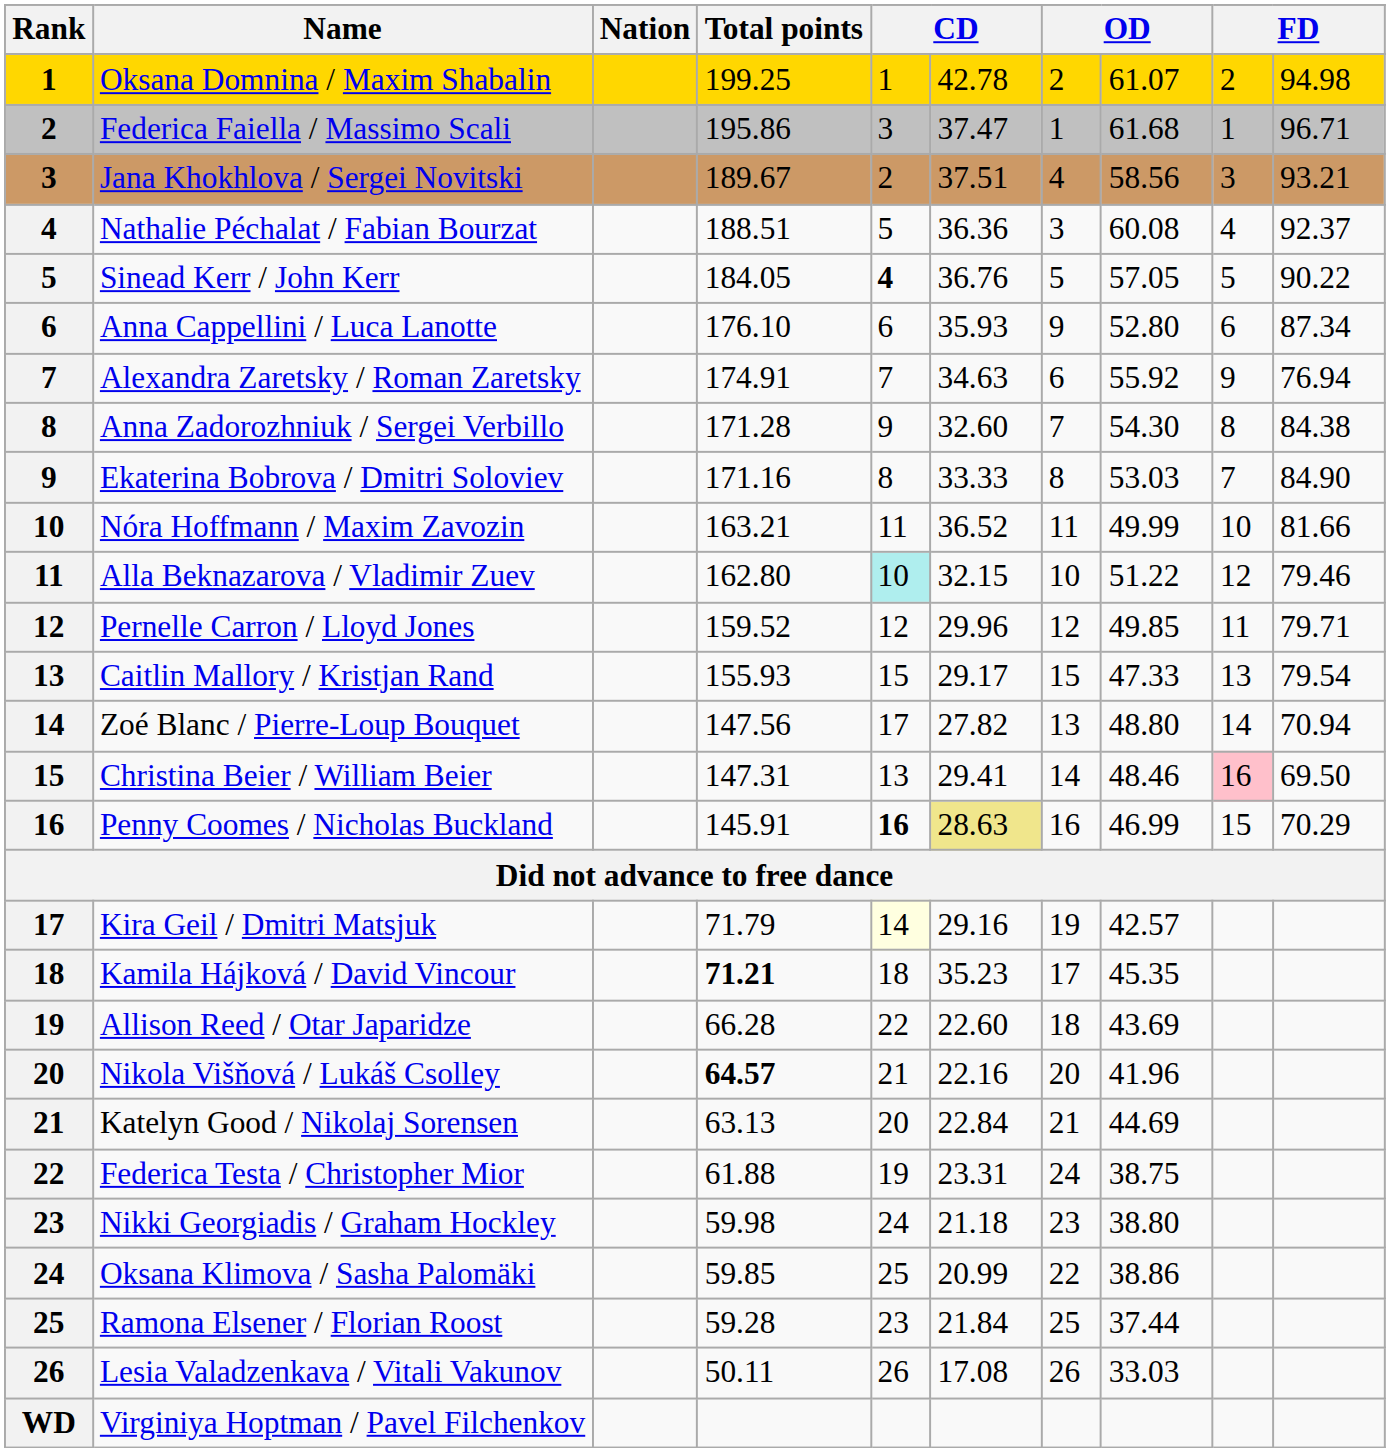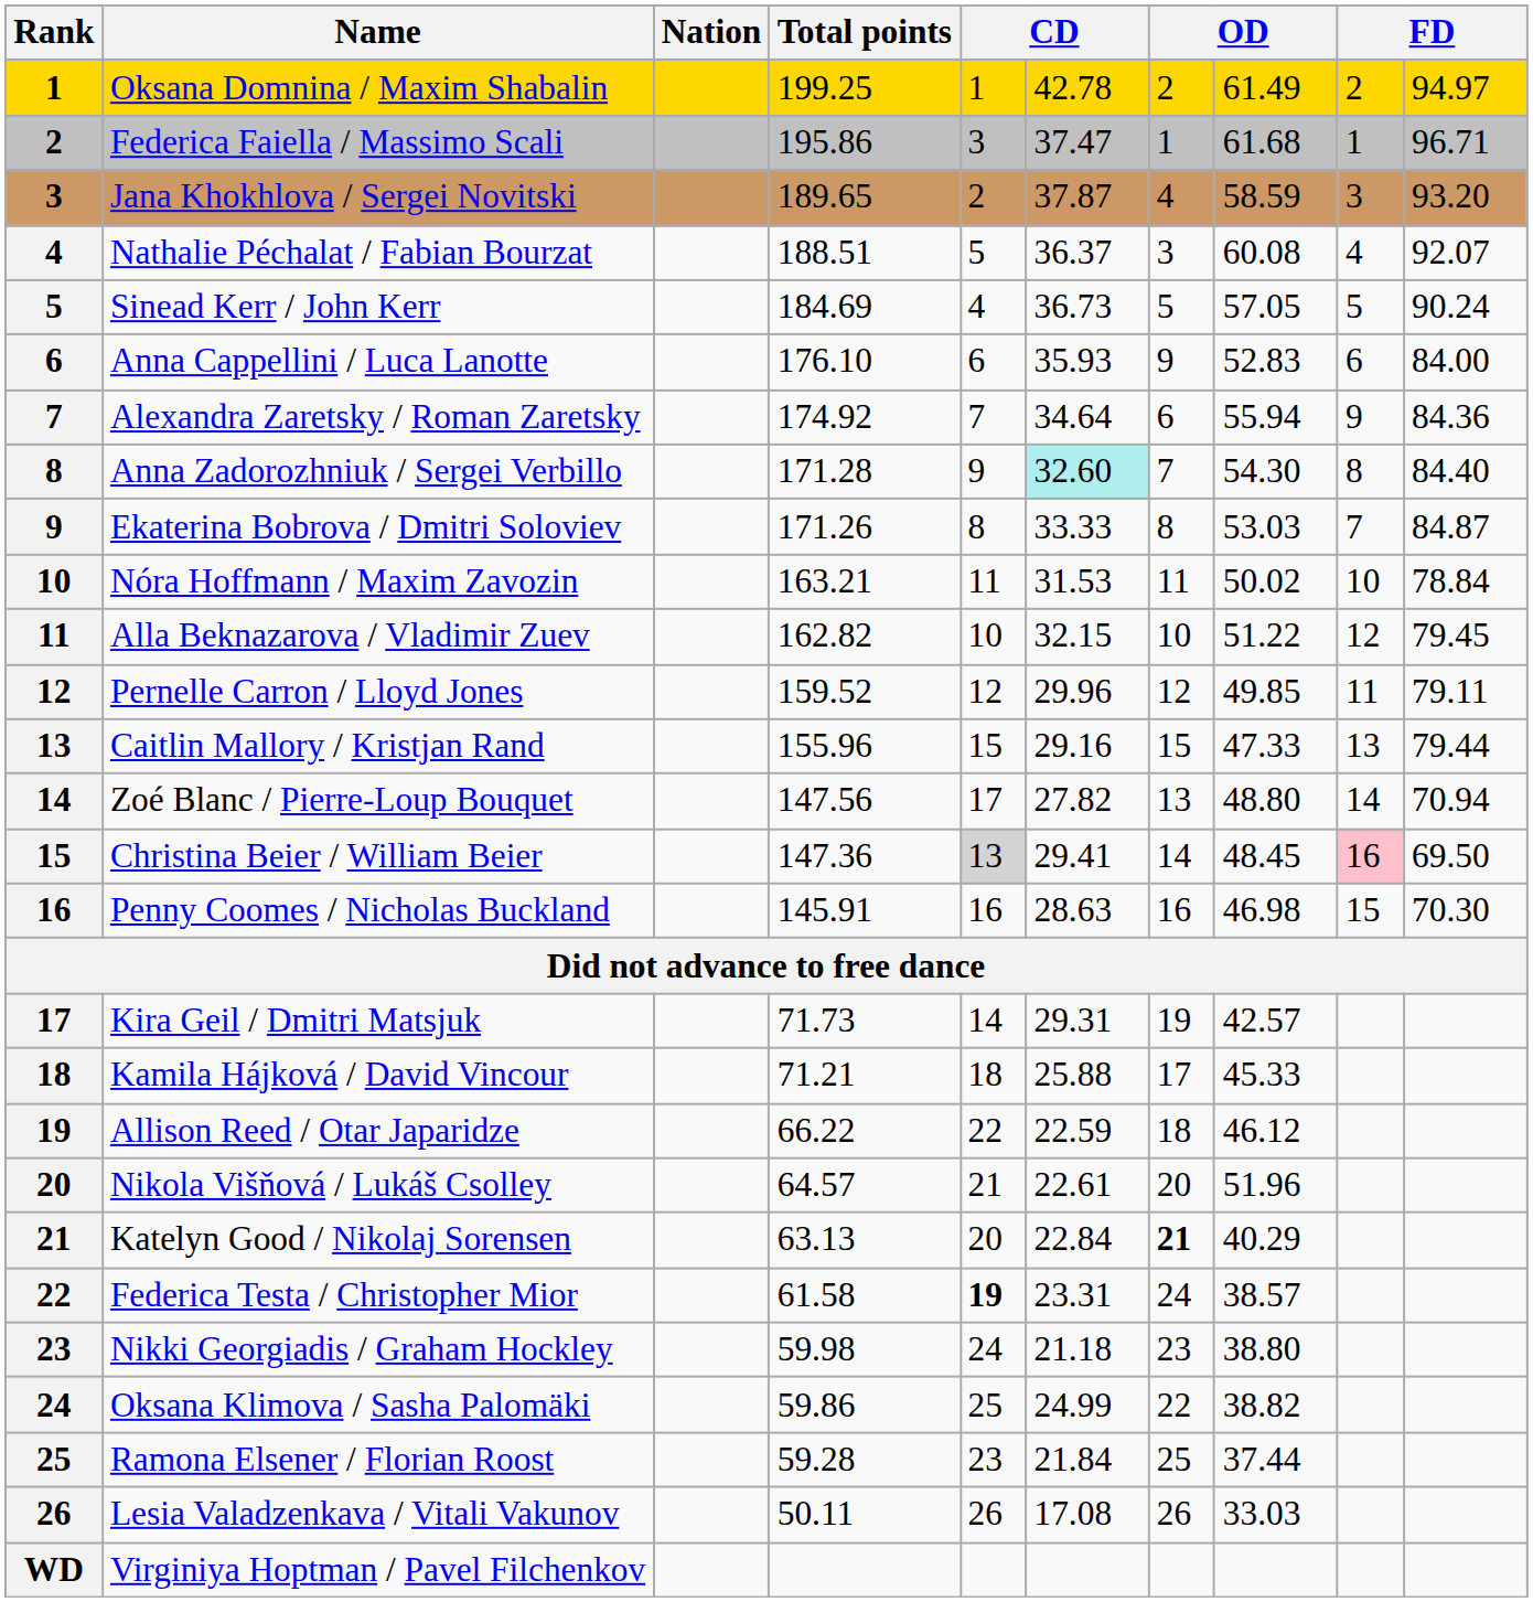Oksana Domnina / Maxim Shabalin | column 8: 61.07 -> 61.49
Oksana Domnina / Maxim Shabalin | column 10: 94.98 -> 94.97
Jana Khokhlova / Sergei Novitski | Total points: 189.67 -> 189.65
Jana Khokhlova / Sergei Novitski | column 6: 37.51 -> 37.87
Jana Khokhlova / Sergei Novitski | column 8: 58.56 -> 58.59
Jana Khokhlova / Sergei Novitski | column 10: 93.21 -> 93.20
Nathalie Péchalat / Fabian Bourzat | column 6: 36.36 -> 36.37
Nathalie Péchalat / Fabian Bourzat | column 10: 92.37 -> 92.07
Sinead Kerr / John Kerr | Total points: 184.05 -> 184.69
Sinead Kerr / John Kerr | column 5: bold -> normal
Sinead Kerr / John Kerr | column 6: 36.76 -> 36.73
Sinead Kerr / John Kerr | column 10: 90.22 -> 90.24
Anna Cappellini / Luca Lanotte | column 8: 52.80 -> 52.83
Anna Cappellini / Luca Lanotte | column 10: 87.34 -> 84.00
Alexandra Zaretsky / Roman Zaretsky | Total points: 174.91 -> 174.92
Alexandra Zaretsky / Roman Zaretsky | column 6: 34.63 -> 34.64
Alexandra Zaretsky / Roman Zaretsky | column 8: 55.92 -> 55.94
Alexandra Zaretsky / Roman Zaretsky | column 10: 76.94 -> 84.36
Anna Zadorozhniuk / Sergei Verbillo | column 6: no background -> paleturquoise background
Anna Zadorozhniuk / Sergei Verbillo | column 10: 84.38 -> 84.40
Ekaterina Bobrova / Dmitri Soloviev | Total points: 171.16 -> 171.26
Ekaterina Bobrova / Dmitri Soloviev | column 10: 84.90 -> 84.87
Nóra Hoffmann / Maxim Zavozin | column 6: 36.52 -> 31.53
Nóra Hoffmann / Maxim Zavozin | column 8: 49.99 -> 50.02
Nóra Hoffmann / Maxim Zavozin | column 10: 81.66 -> 78.84
Alla Beknazarova / Vladimir Zuev | Total points: 162.80 -> 162.82
Alla Beknazarova / Vladimir Zuev | column 5: paleturquoise background -> no background
Alla Beknazarova / Vladimir Zuev | column 10: 79.46 -> 79.45
Pernelle Carron / Lloyd Jones | column 10: 79.71 -> 79.11
Caitlin Mallory / Kristjan Rand | Total points: 155.93 -> 155.96
Caitlin Mallory / Kristjan Rand | column 6: 29.17 -> 29.16
Caitlin Mallory / Kristjan Rand | column 10: 79.54 -> 79.44
Christina Beier / William Beier | Total points: 147.31 -> 147.36
Christina Beier / William Beier | column 5: no background -> lightgrey background
Christina Beier / William Beier | column 8: 48.46 -> 48.45
Penny Coomes / Nicholas Buckland | column 5: bold -> normal
Penny Coomes / Nicholas Buckland | column 6: khaki background -> no background
Penny Coomes / Nicholas Buckland | column 8: 46.99 -> 46.98
Penny Coomes / Nicholas Buckland | column 10: 70.29 -> 70.30
Kira Geil / Dmitri Matsjuk | Total points: 71.79 -> 71.73
Kira Geil / Dmitri Matsjuk | column 5: lightyellow background -> no background
Kira Geil / Dmitri Matsjuk | column 6: 29.16 -> 29.31
Kamila Hájková / David Vincour | Total points: bold -> normal
Kamila Hájková / David Vincour | column 6: 35.23 -> 25.88
Kamila Hájková / David Vincour | column 8: 45.35 -> 45.33
Allison Reed / Otar Japaridze | Total points: 66.28 -> 66.22
Allison Reed / Otar Japaridze | column 6: 22.60 -> 22.59
Allison Reed / Otar Japaridze | column 8: 43.69 -> 46.12
Nikola Višňová / Lukáš Csolley | Total points: bold -> normal
Nikola Višňová / Lukáš Csolley | column 6: 22.16 -> 22.61
Nikola Višňová / Lukáš Csolley | column 8: 41.96 -> 51.96
Katelyn Good / Nikolaj Sorensen | column 7: normal -> bold
Katelyn Good / Nikolaj Sorensen | column 8: 44.69 -> 40.29
Federica Testa / Christopher Mior | Total points: 61.88 -> 61.58
Federica Testa / Christopher Mior | column 5: normal -> bold
Federica Testa / Christopher Mior | column 8: 38.75 -> 38.57
Oksana Klimova / Sasha Palomäki | Total points: 59.85 -> 59.86
Oksana Klimova / Sasha Palomäki | column 6: 20.99 -> 24.99
Oksana Klimova / Sasha Palomäki | column 8: 38.86 -> 38.82
